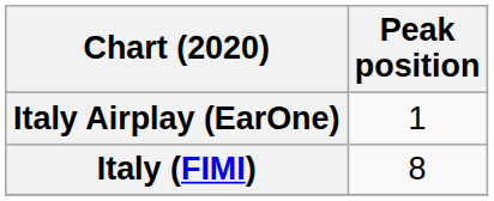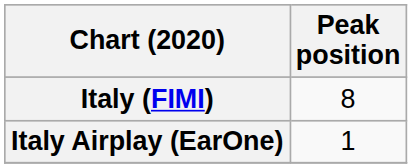rows swapped: Italy (FIMI) <-> Italy Airplay (EarOne)
